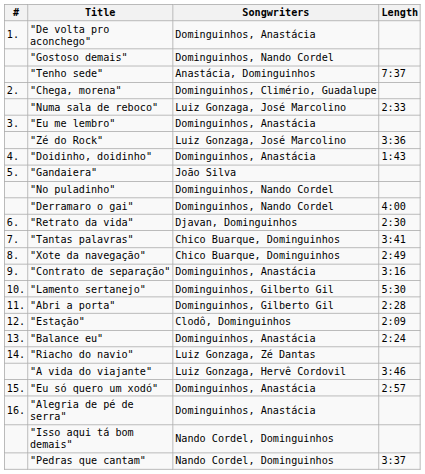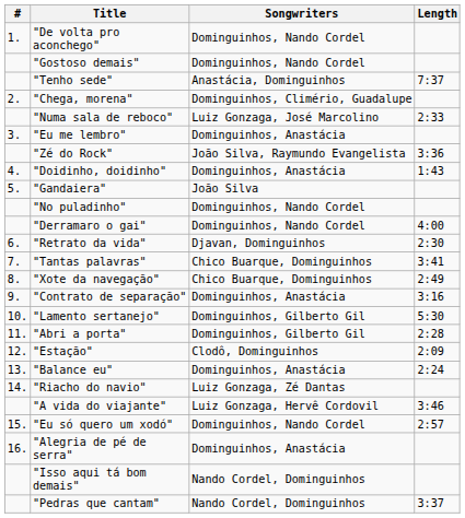"De volta pro aconchego" | Songwriters: Dominguinhos, Anastácia -> Dominguinhos, Nando Cordel
"Zé do Rock" | Songwriters: Luiz Gonzaga, José Marcolino -> João Silva, Raymundo Evangelista
"Eu só quero um xodó" | Songwriters: Dominguinhos, Anastácia -> Dominguinhos, Nando Cordel
